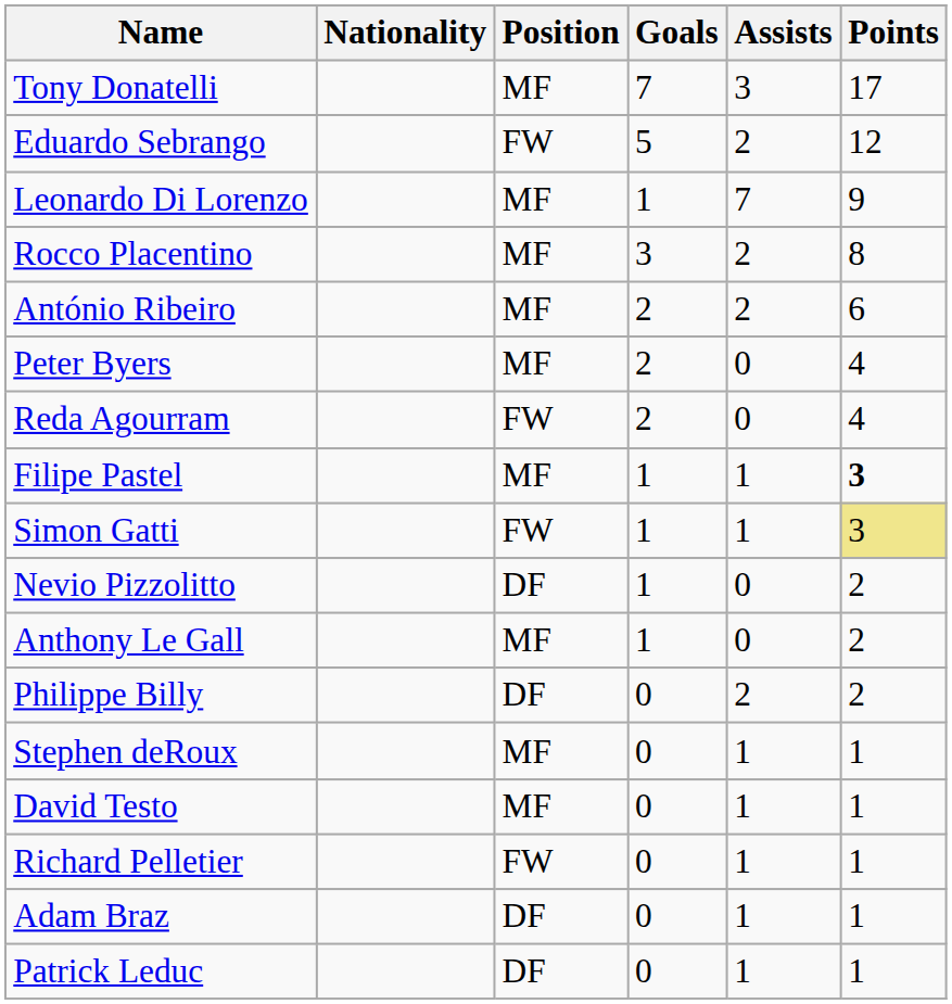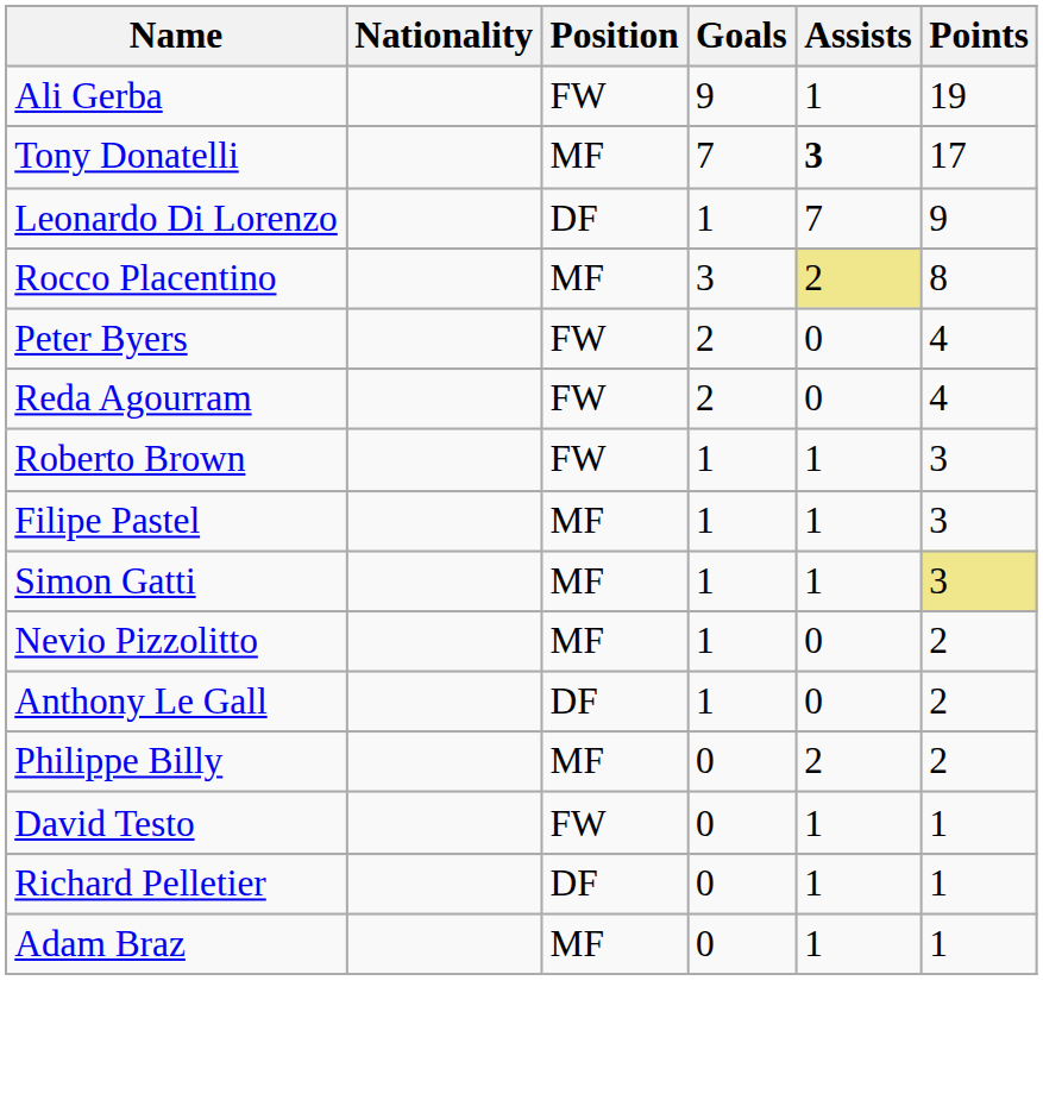+ row: Ali Gerba | FW | 9 | 1 | 19
Tony Donatelli | Assists: normal -> bold
- row: Eduardo Sebrango | FW | 5 | 2 | 12
Leonardo Di Lorenzo | Position: MF -> DF
Rocco Placentino | Assists: no background -> khaki background
- row: António Ribeiro | MF | 2 | 2 | 6
Peter Byers | Position: MF -> FW
+ row: Roberto Brown | FW | 1 | 1 | 3
Filipe Pastel | Points: bold -> normal
Simon Gatti | Position: FW -> MF
Nevio Pizzolitto | Position: DF -> MF
Anthony Le Gall | Position: MF -> DF
Philippe Billy | Position: DF -> MF
- row: Stephen deRoux | MF | 0 | 1 | 1
David Testo | Position: MF -> FW
Richard Pelletier | Position: FW -> DF
Adam Braz | Position: DF -> MF
- row: Patrick Leduc | DF | 0 | 1 | 1
